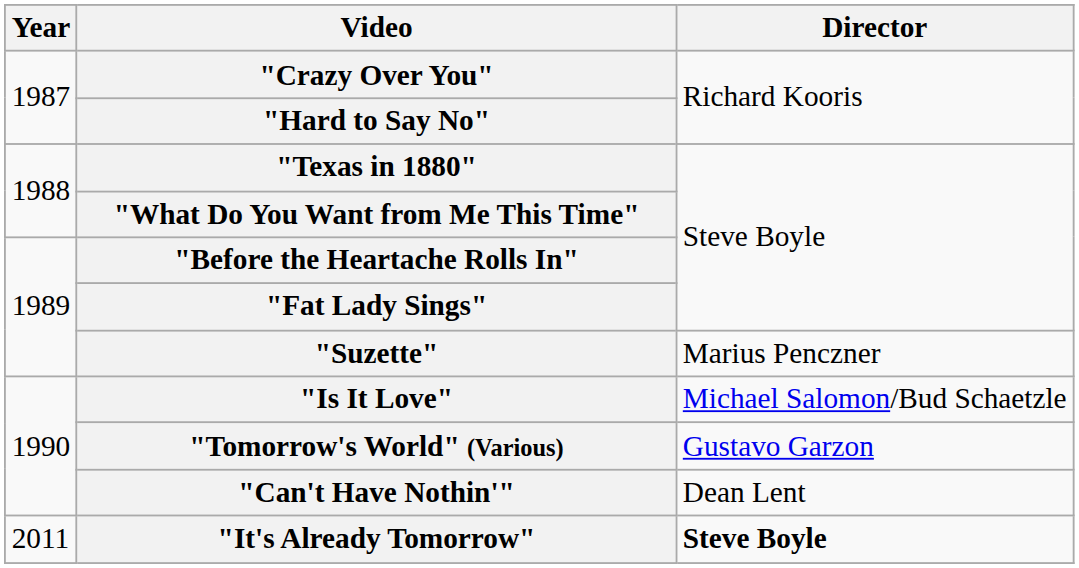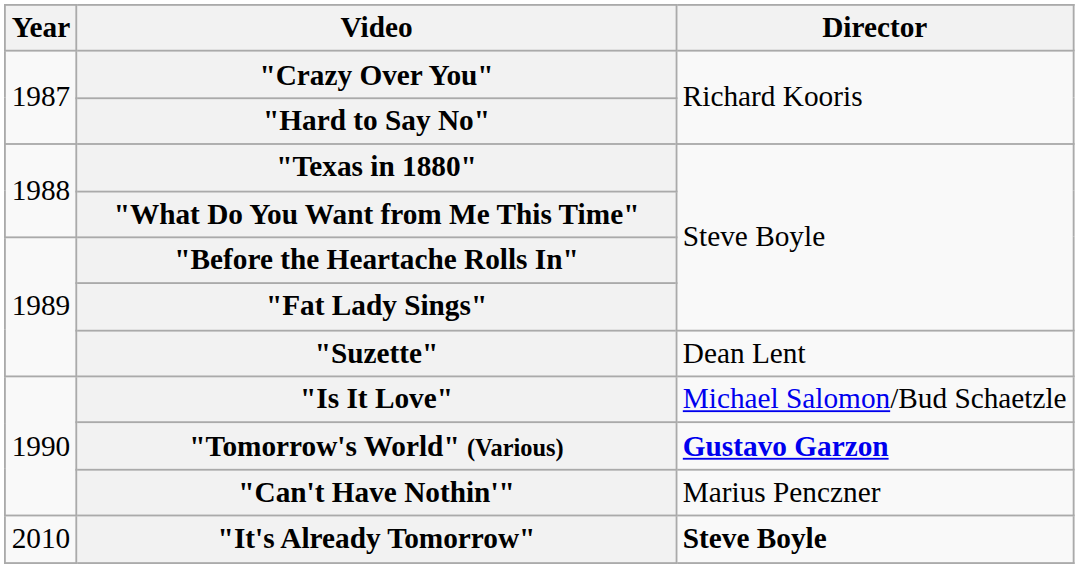"Suzette" | Director: Marius Penczner -> Dean Lent
"Tomorrow's World" (Various) | Director: normal -> bold
"Can't Have Nothin'" | Director: Dean Lent -> Marius Penczner
"It's Already Tomorrow" | Year: 2011 -> 2010
